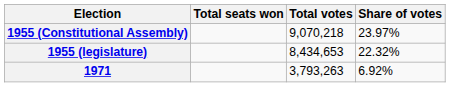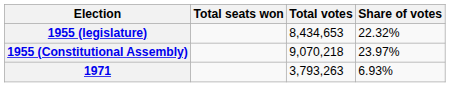rows swapped: 1955 (legislature) <-> 1955 (Constitutional Assembly)
1971 | Share of votes: 6.92% -> 6.93%
